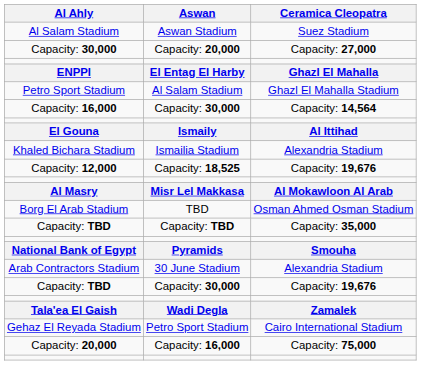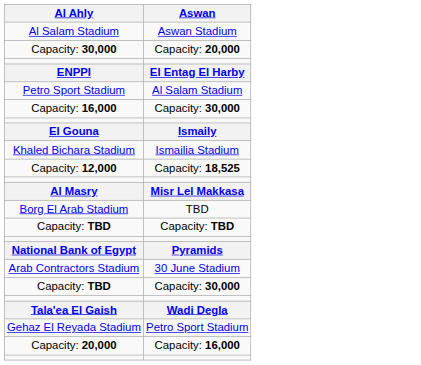- column: Ceramica Cleopatra | Suez Stadium | Capacity: 27,000 | Ghazl El Mahalla | Ghazl El Mahalla Stadium | Capacity: 14,564 | Al Ittihad | Alexandria Stadium | Capacity: 19,676 | Al Mokawloon Al Arab | Osman Ahmed Osman Stadium | Capacity: 35,000 | Smouha | Alexandria Stadium | Capacity: 19,676 | Zamalek | Cairo International Stadium | Capacity: 75,000
